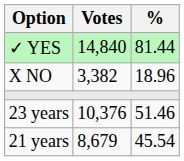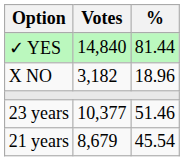X NO | Votes: 3,382 -> 3,182
23 years | Votes: 10,376 -> 10,377
